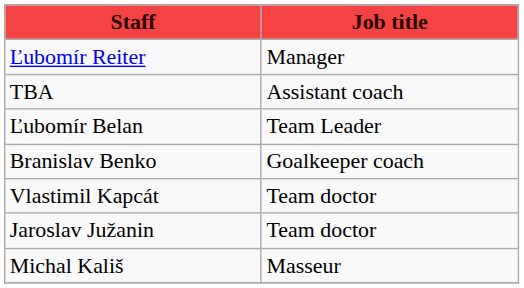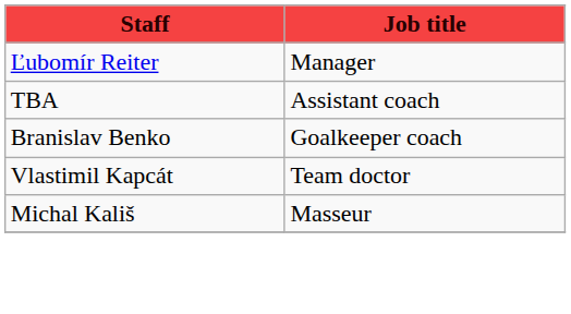- row: Ľubomír Belan | Team Leader
- row: Jaroslav Južanin | Team doctor
